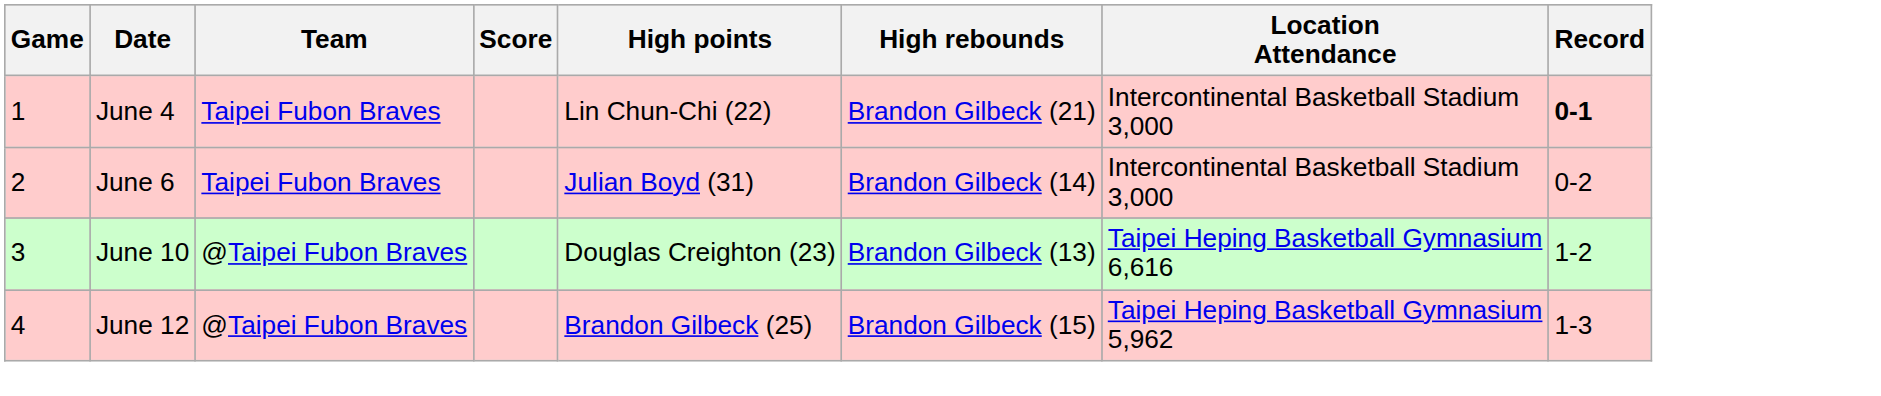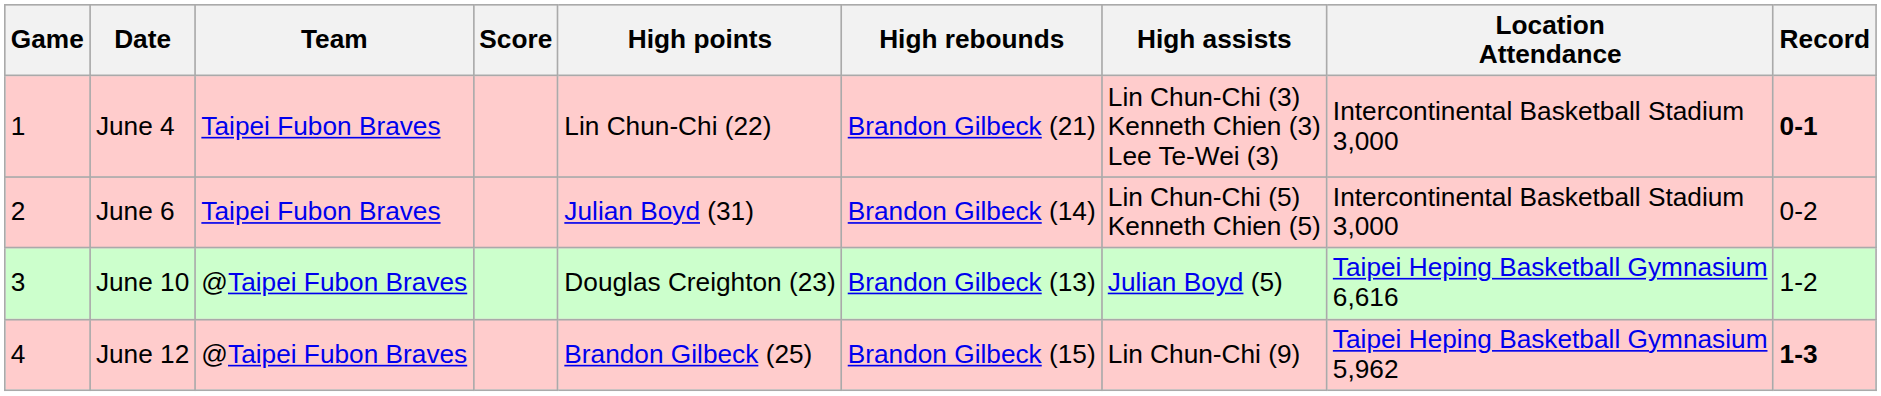+ column: High assists | Lin Chun-Chi (3) Kenneth Chien (3) Lee Te-Wei (3) | Lin Chun-Chi (5) Kenneth Chien (5) | Julian Boyd (5) | Lin Chun-Chi (9)
June 12 | Record: normal -> bold
